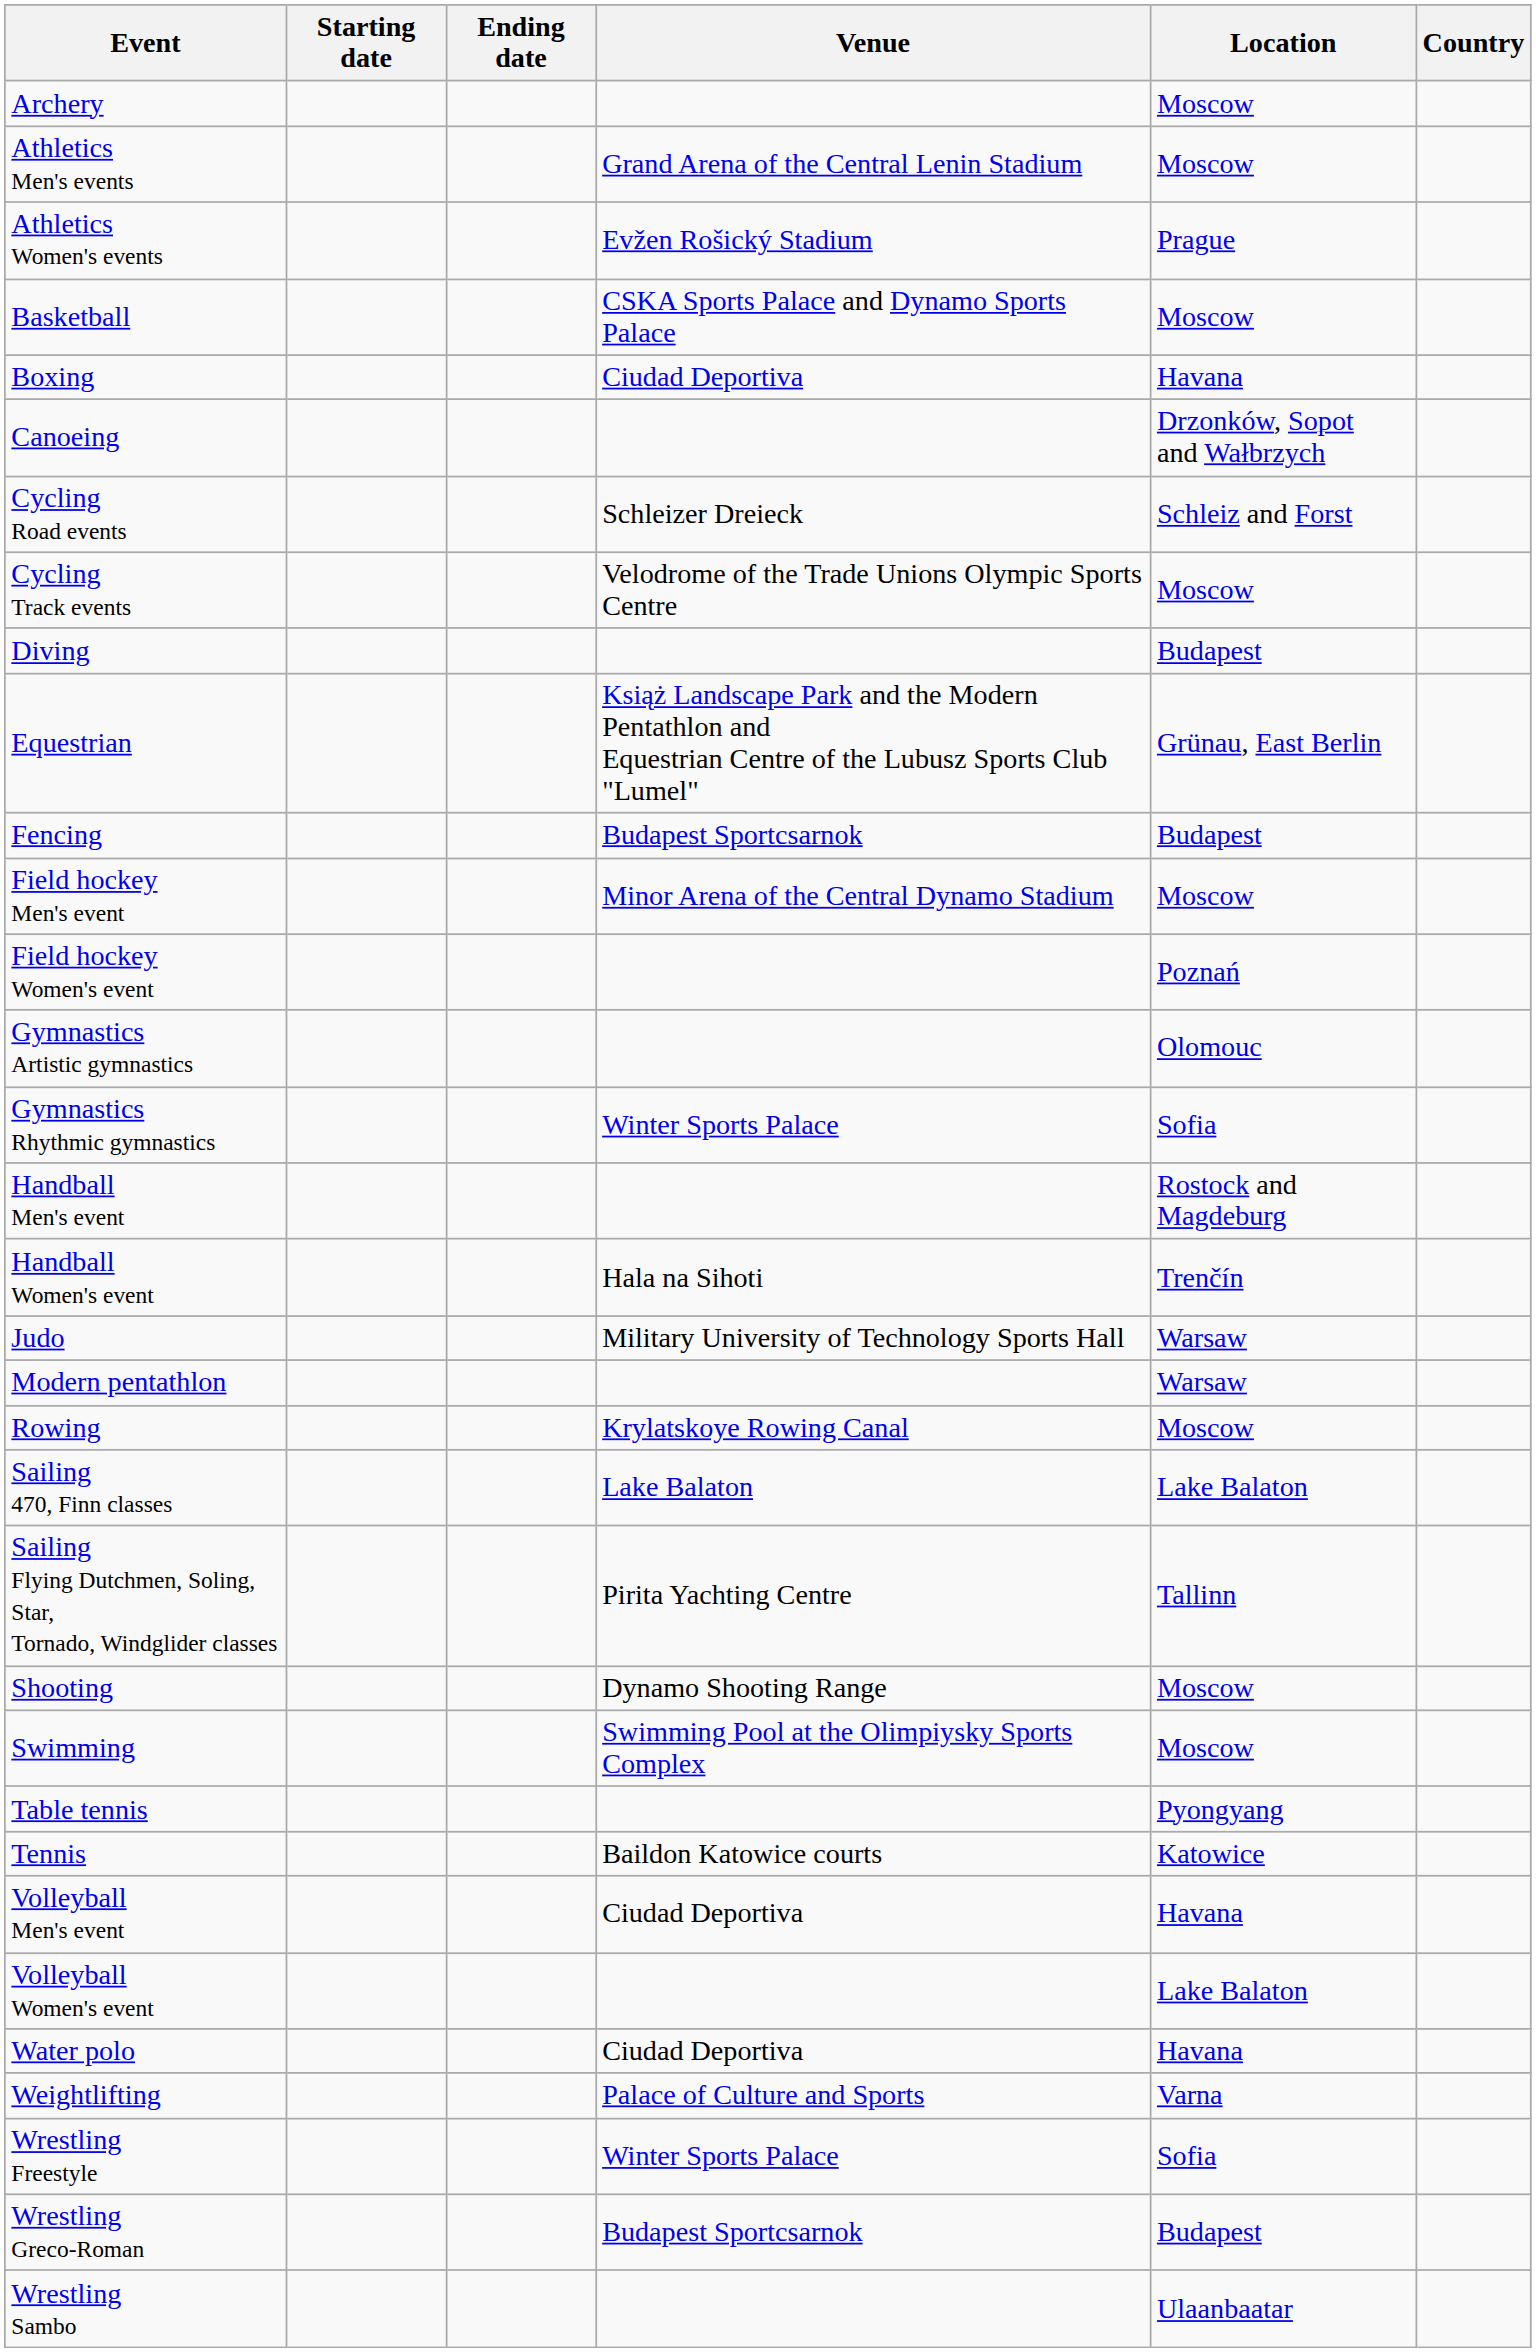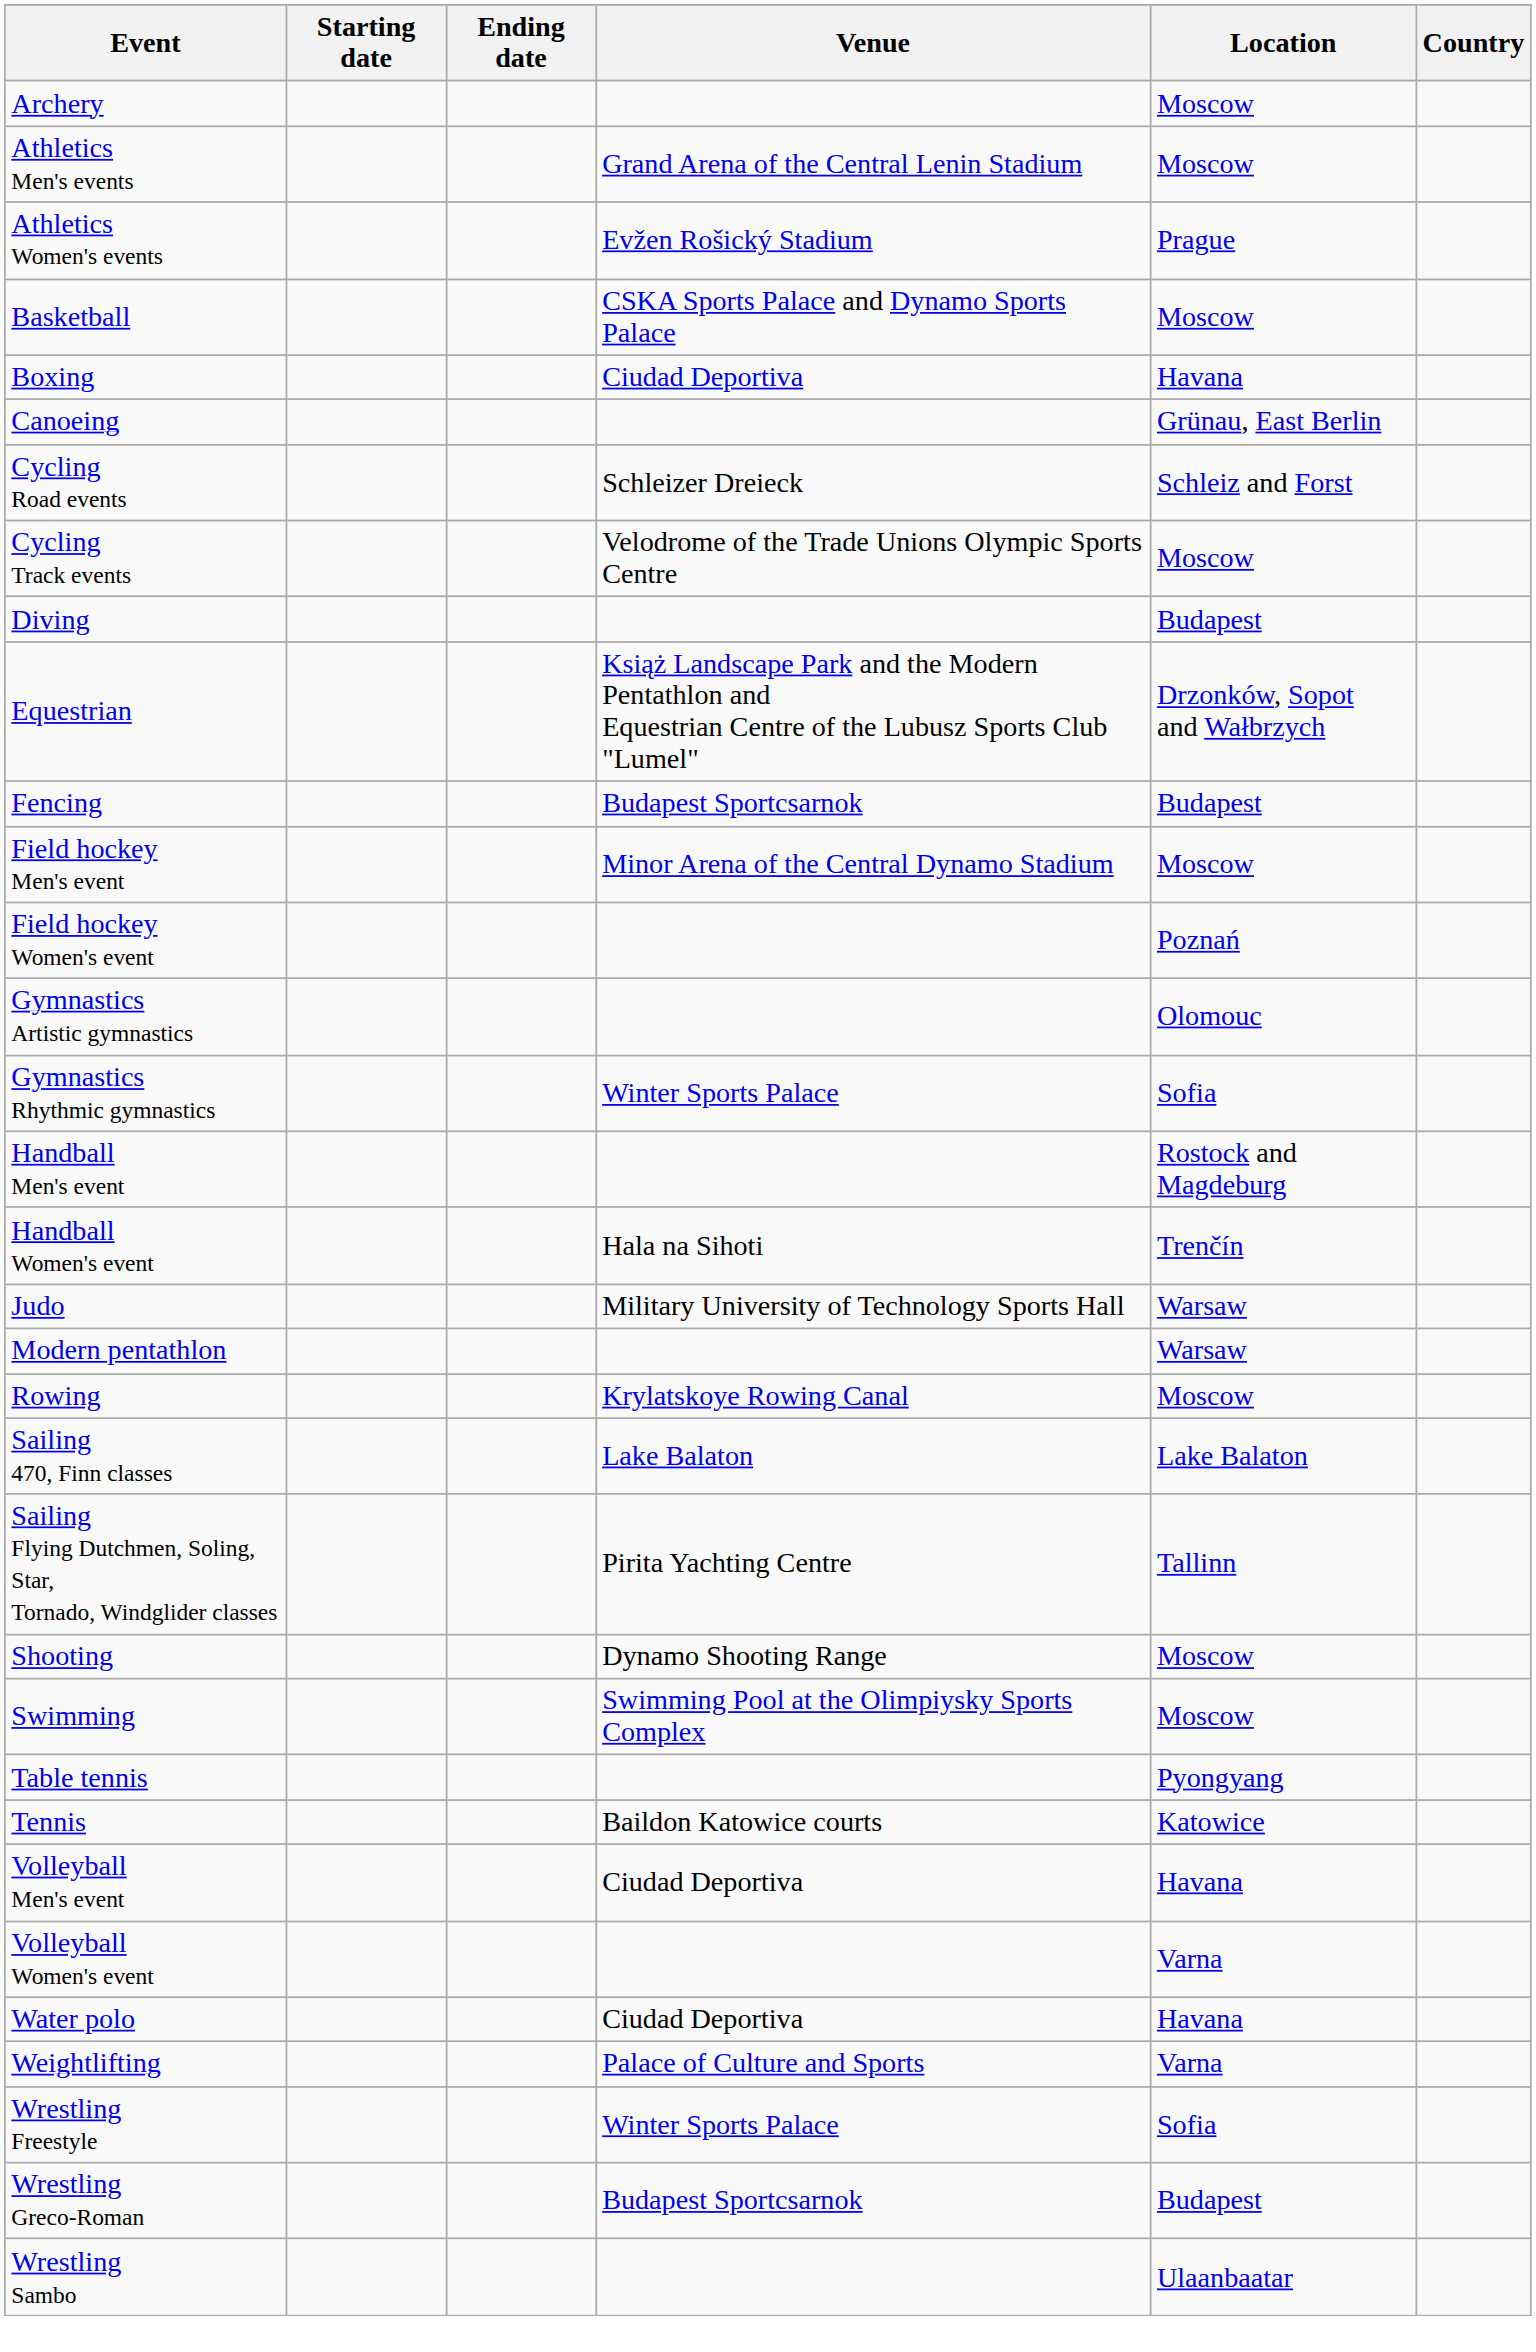Canoeing | Location: Drzonków, Sopot and Wałbrzych -> Grünau, East Berlin
Equestrian | Location: Grünau, East Berlin -> Drzonków, Sopot and Wałbrzych
Volleyball Women's event | Location: Lake Balaton -> Varna
